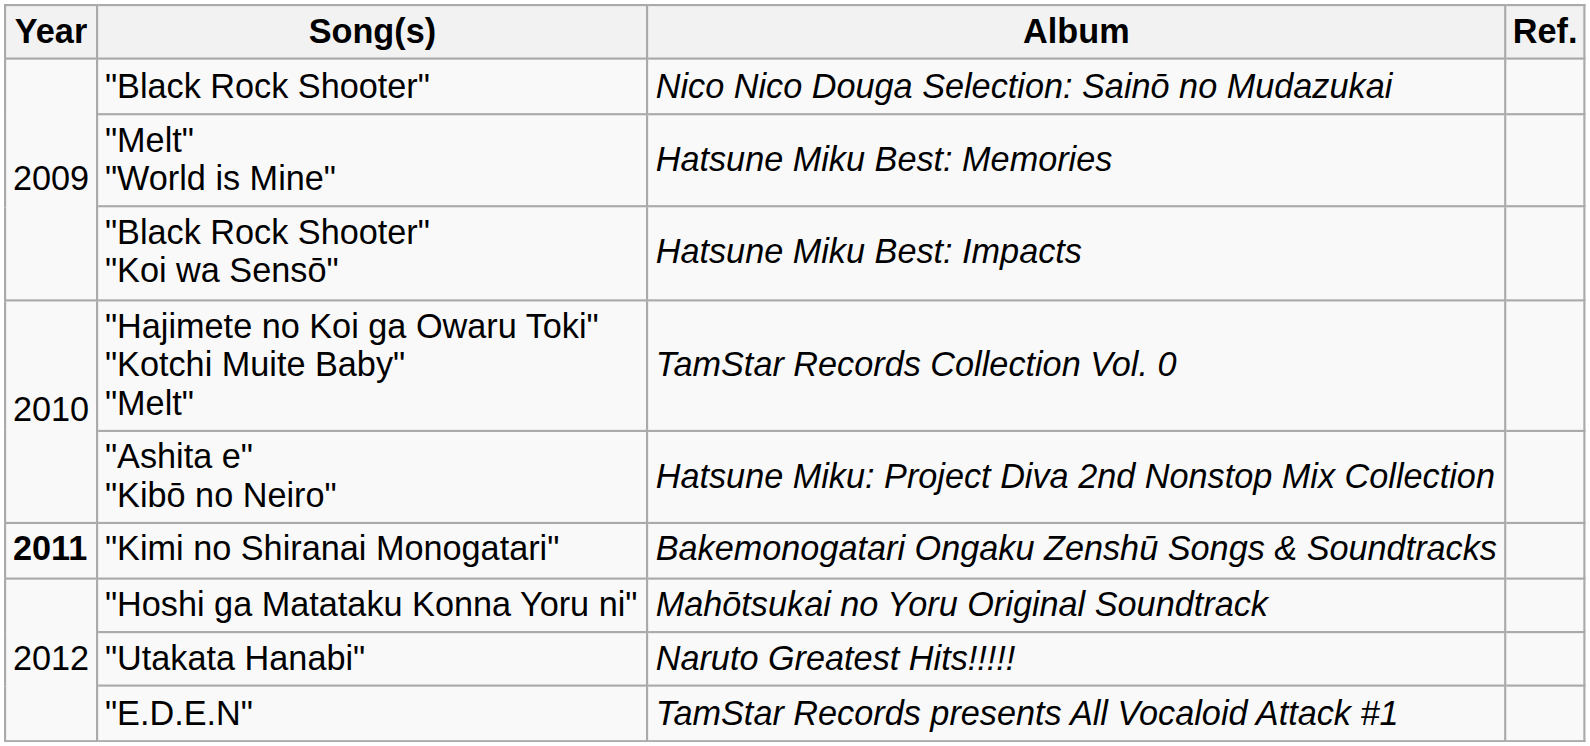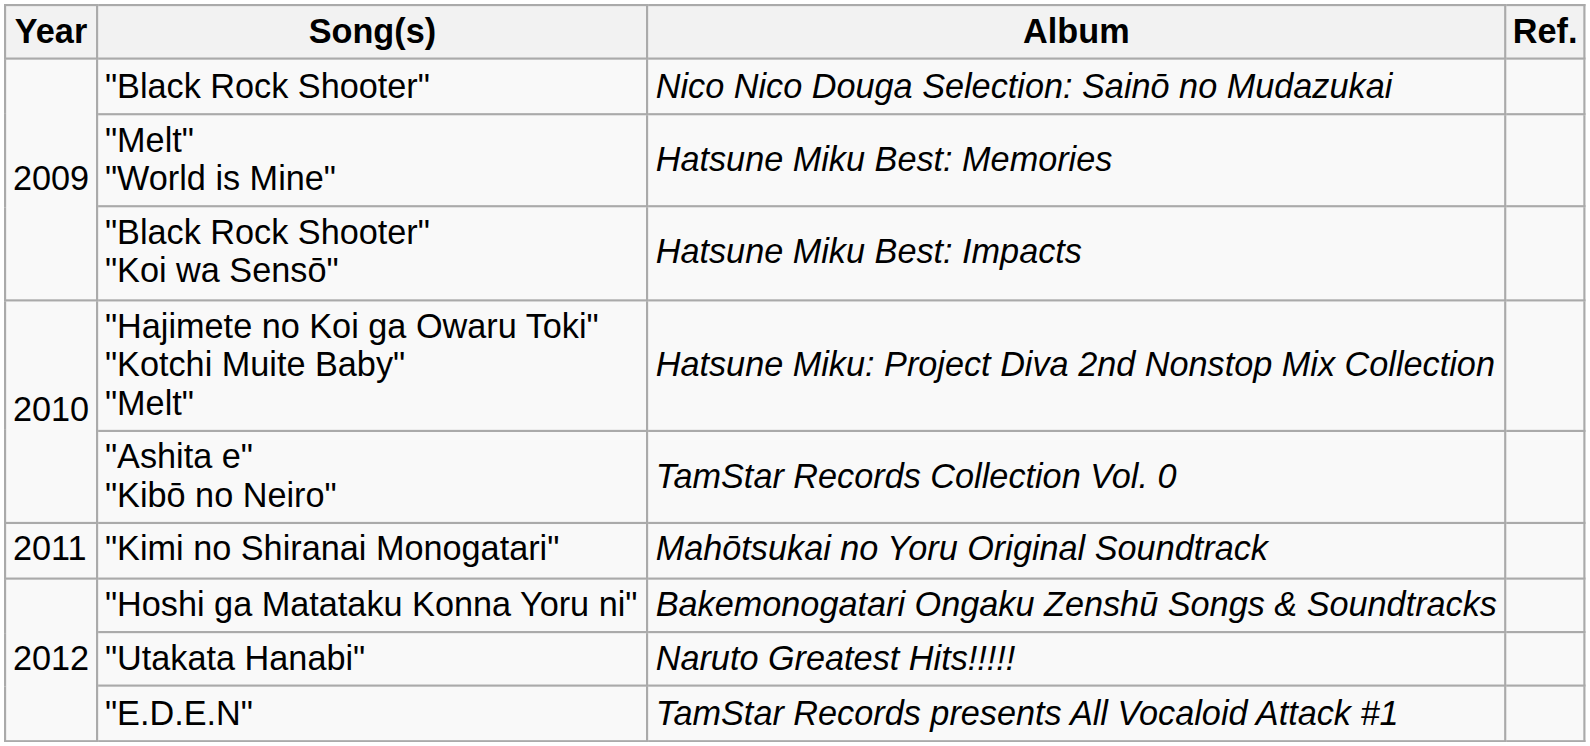"Hajimete no Koi ga Owaru Toki" "Kotchi Muite Baby" "Melt" | Album: TamStar Records Collection Vol. 0 -> Hatsune Miku: Project Diva 2nd Nonstop Mix Collection
"Ashita e" "Kibō no Neiro" | Album: Hatsune Miku: Project Diva 2nd Nonstop Mix Collection -> TamStar Records Collection Vol. 0
"Kimi no Shiranai Monogatari" | Year: bold -> normal
"Kimi no Shiranai Monogatari" | Album: Bakemonogatari Ongaku Zenshū Songs & Soundtracks -> Mahōtsukai no Yoru Original Soundtrack
"Hoshi ga Matataku Konna Yoru ni" | Album: Mahōtsukai no Yoru Original Soundtrack -> Bakemonogatari Ongaku Zenshū Songs & Soundtracks
